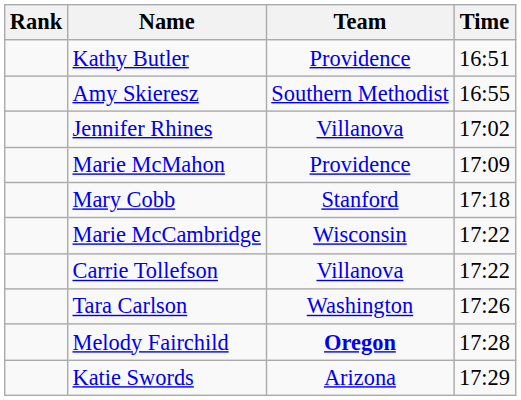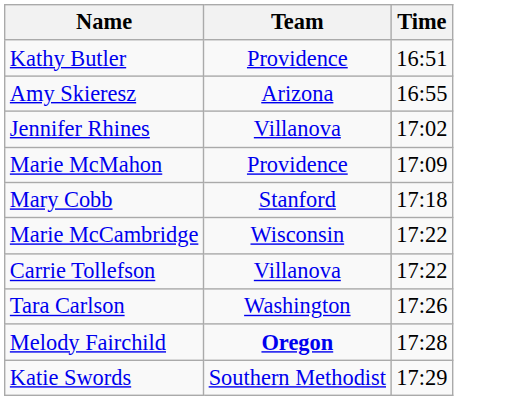- column: Rank
Amy Skieresz | Team: Southern Methodist -> Arizona
Katie Swords | Team: Arizona -> Southern Methodist
